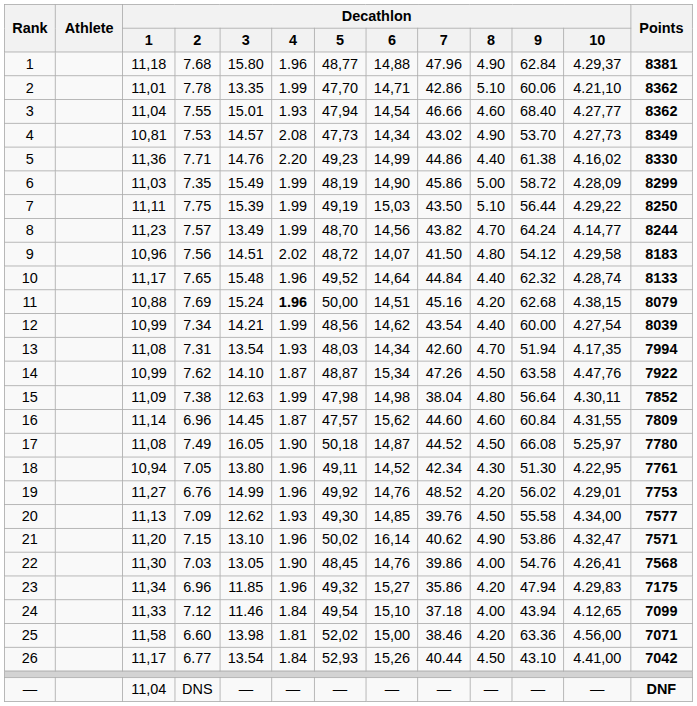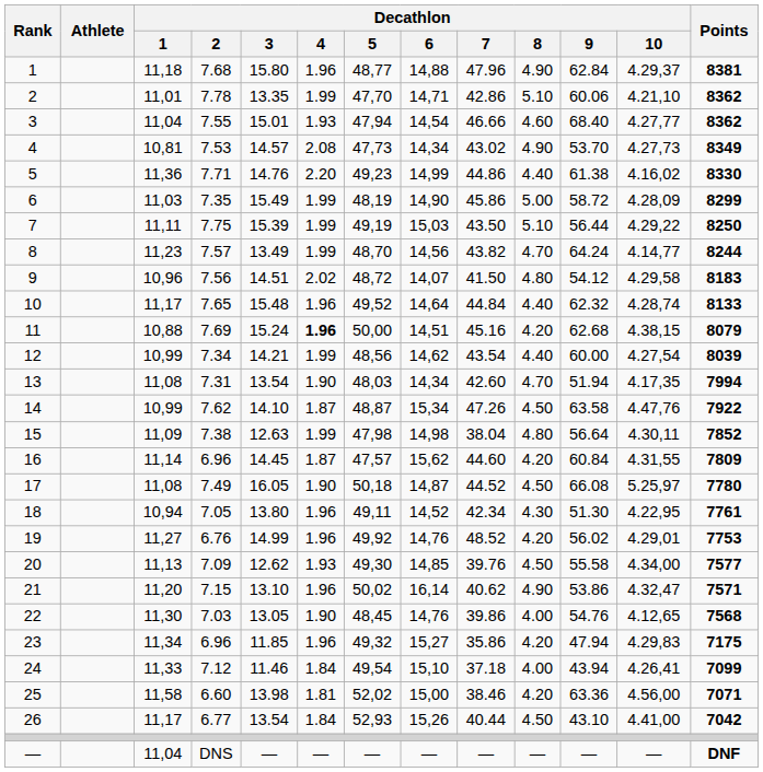13 | Decathlon / 4: 1.93 -> 1.90
16 | Decathlon / 8: 4.60 -> 4.20
22 | Decathlon / 10: 4.26,41 -> 4.12,65
24 | Decathlon / 10: 4.12,65 -> 4.26,41
